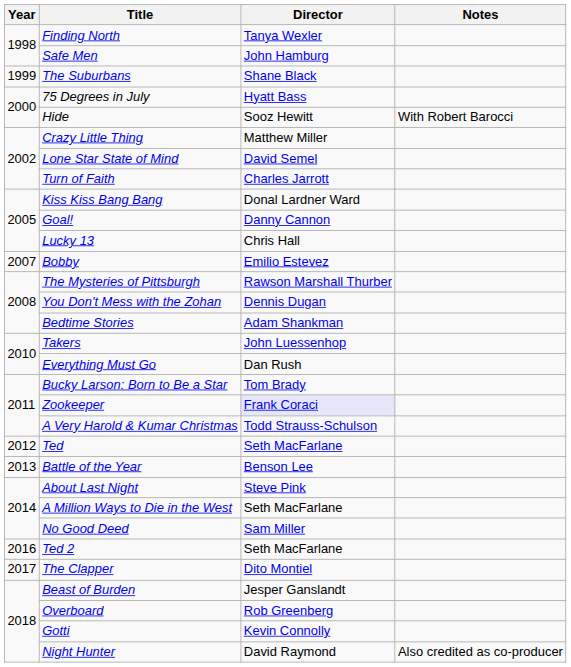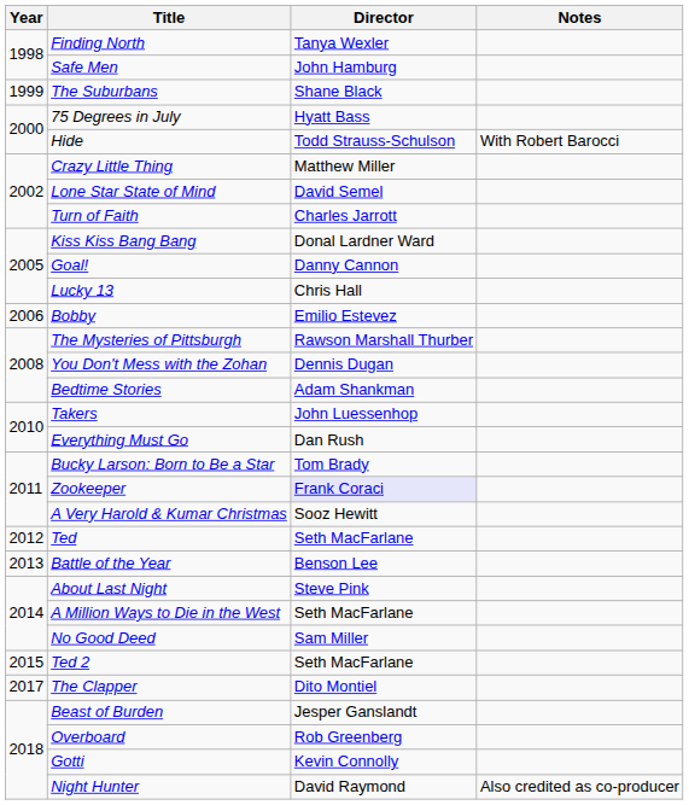Hide | Director: Sooz Hewitt -> Todd Strauss-Schulson
Bobby | Year: 2007 -> 2006
A Very Harold & Kumar Christmas | Director: Todd Strauss-Schulson -> Sooz Hewitt
Ted 2 | Year: 2016 -> 2015
